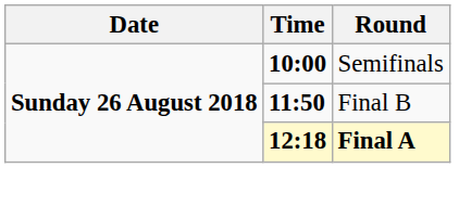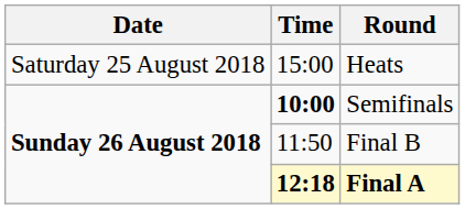+ row: Saturday 25 August 2018 | 15:00 | Heats
Final B | Time: bold -> normal
